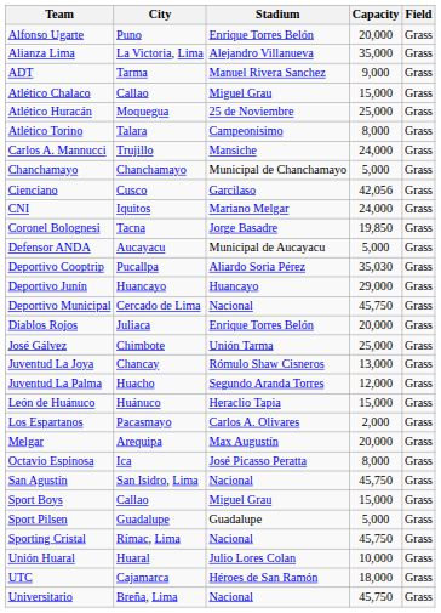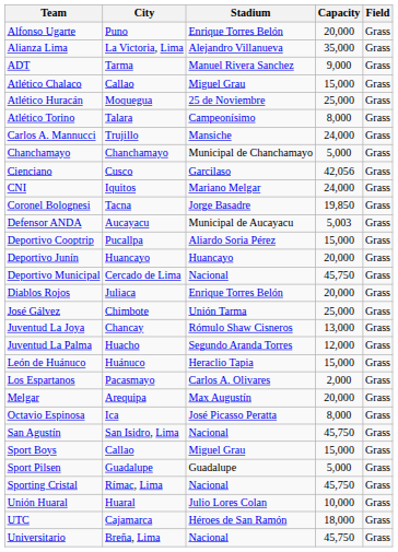Defensor ANDA | Capacity: 5,000 -> 5,003
Deportivo Cooptrip | Capacity: 35,030 -> 15,000
Deportivo Junín | Capacity: 29,000 -> 20,000
